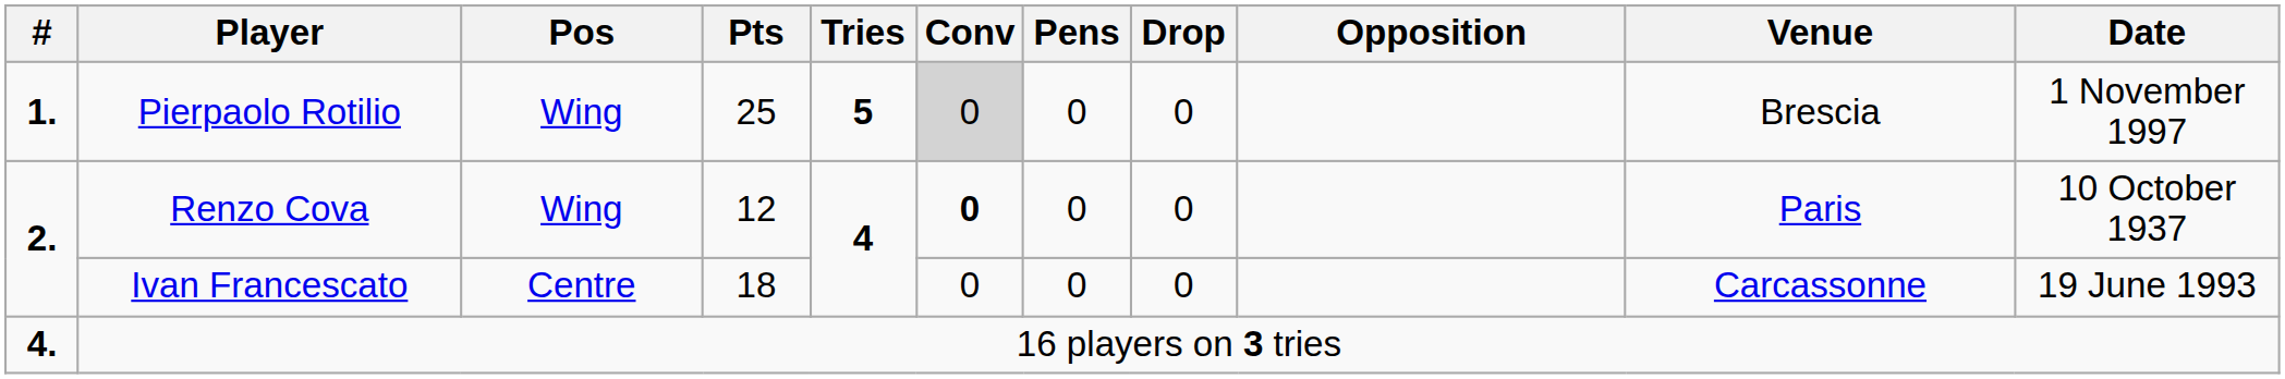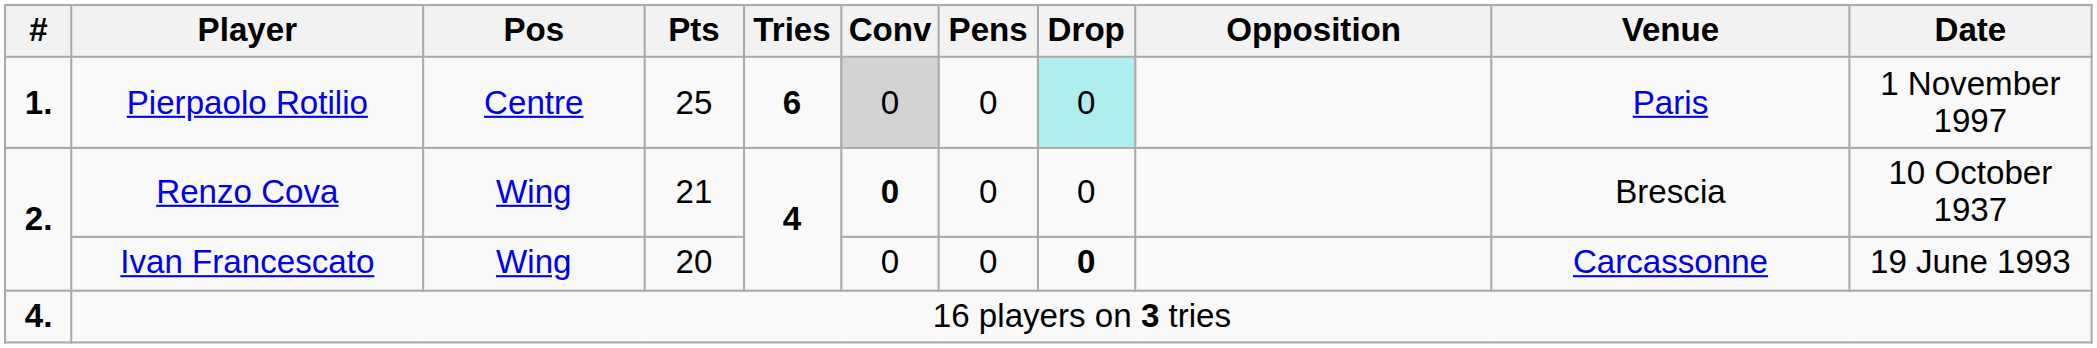Pierpaolo Rotilio | Pos: Wing -> Centre
Pierpaolo Rotilio | Tries: 5 -> 6
Pierpaolo Rotilio | Drop: no background -> paleturquoise background
Pierpaolo Rotilio | Venue: Brescia -> Paris
Renzo Cova | Pts: 12 -> 21
Renzo Cova | Venue: Paris -> Brescia
Ivan Francescato | Pos: Centre -> Wing
Ivan Francescato | Pts: 18 -> 20
Ivan Francescato | Drop: normal -> bold
